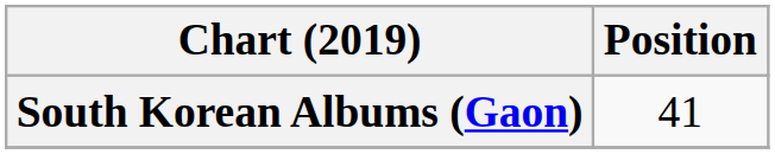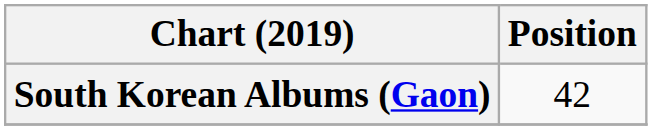South Korean Albums (Gaon) | Position: 41 -> 42
